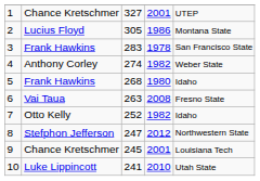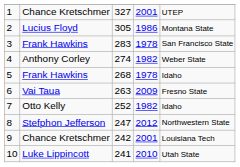5 | column 4: 1980 -> 1978
6 | column 4: 2008 -> 2009
9 | column 3: 245 -> 242
